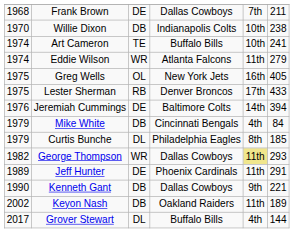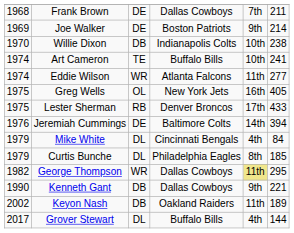+ row: 1969 | Joe Walker | DE | Boston Patriots | 9th | 214
Eddie Wilson | column 6: 279 -> 277
Mike White | column 3: DB -> DL
George Thompson | column 6: 293 -> 295
- row: 1989 | Jeff Hunter | DE | Phoenix Cardinals | 11th | 291
